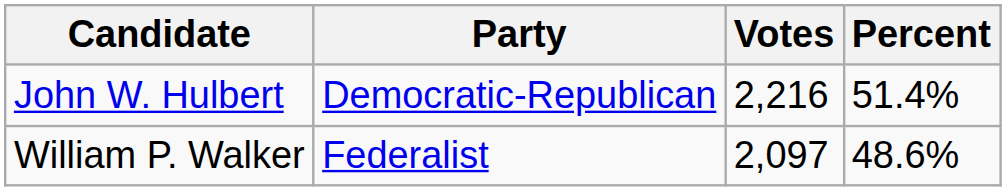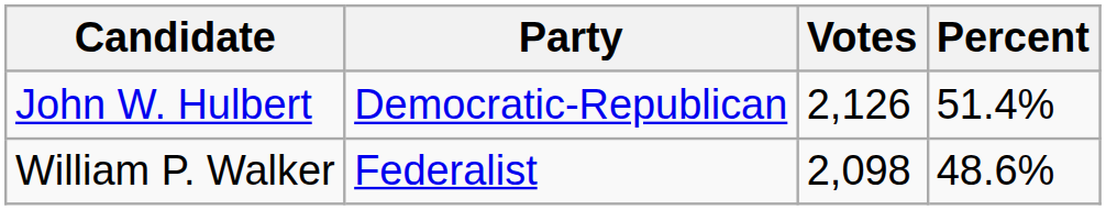John W. Hulbert | Votes: 2,216 -> 2,126
William P. Walker | Votes: 2,097 -> 2,098
